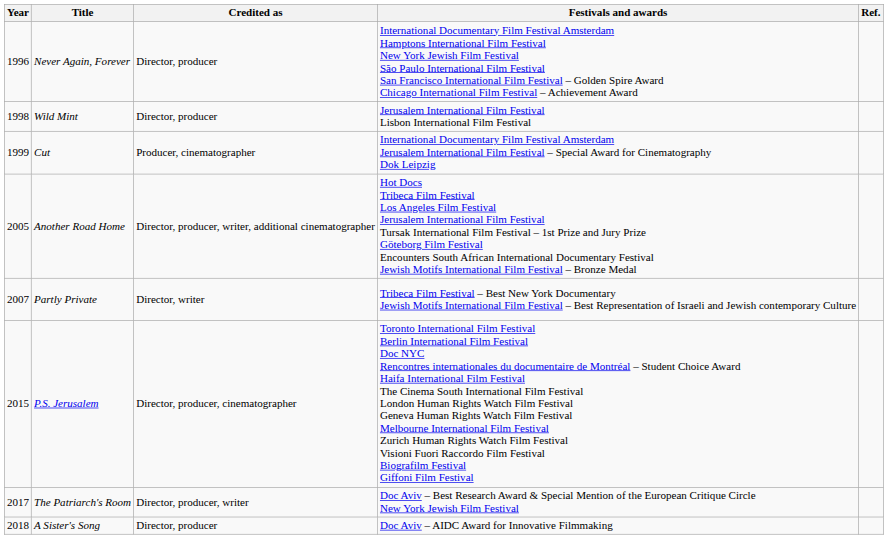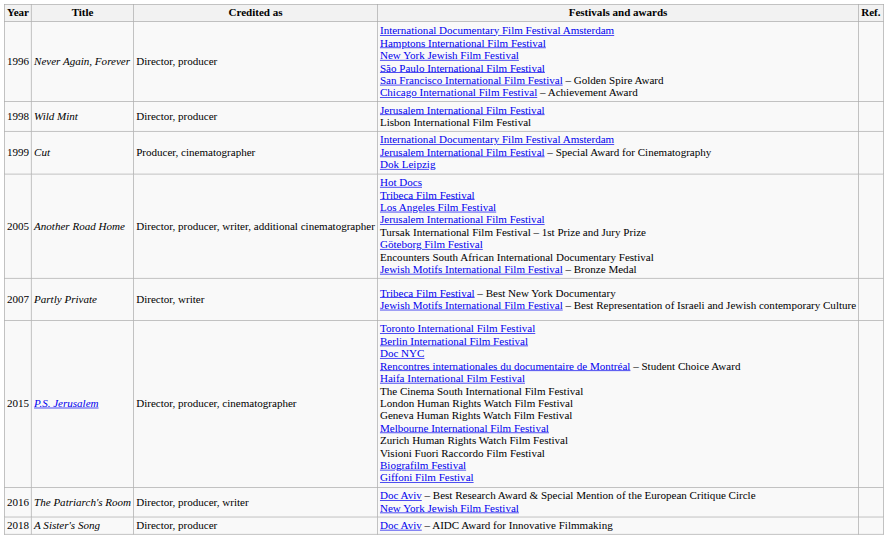The Patriarch's Room | Year: 2017 -> 2016
